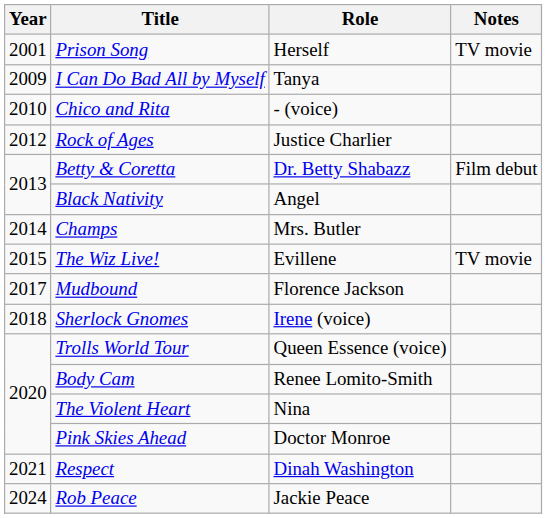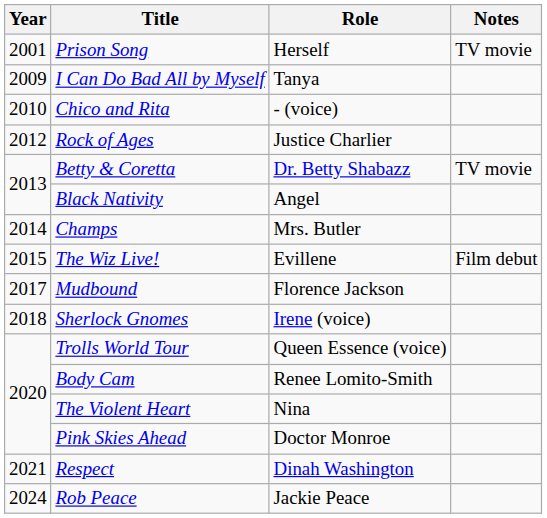Betty & Coretta | Notes: Film debut -> TV movie
The Wiz Live! | Notes: TV movie -> Film debut
